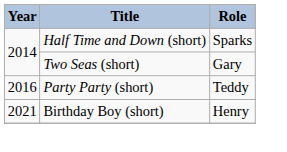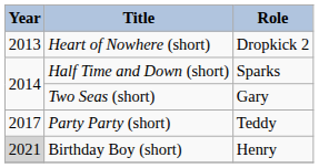+ row: 2013 | Heart of Nowhere (short) | Dropkick 2
Party Party (short) | Year: 2016 -> 2017
Birthday Boy (short) | Year: no background -> lightgrey background
